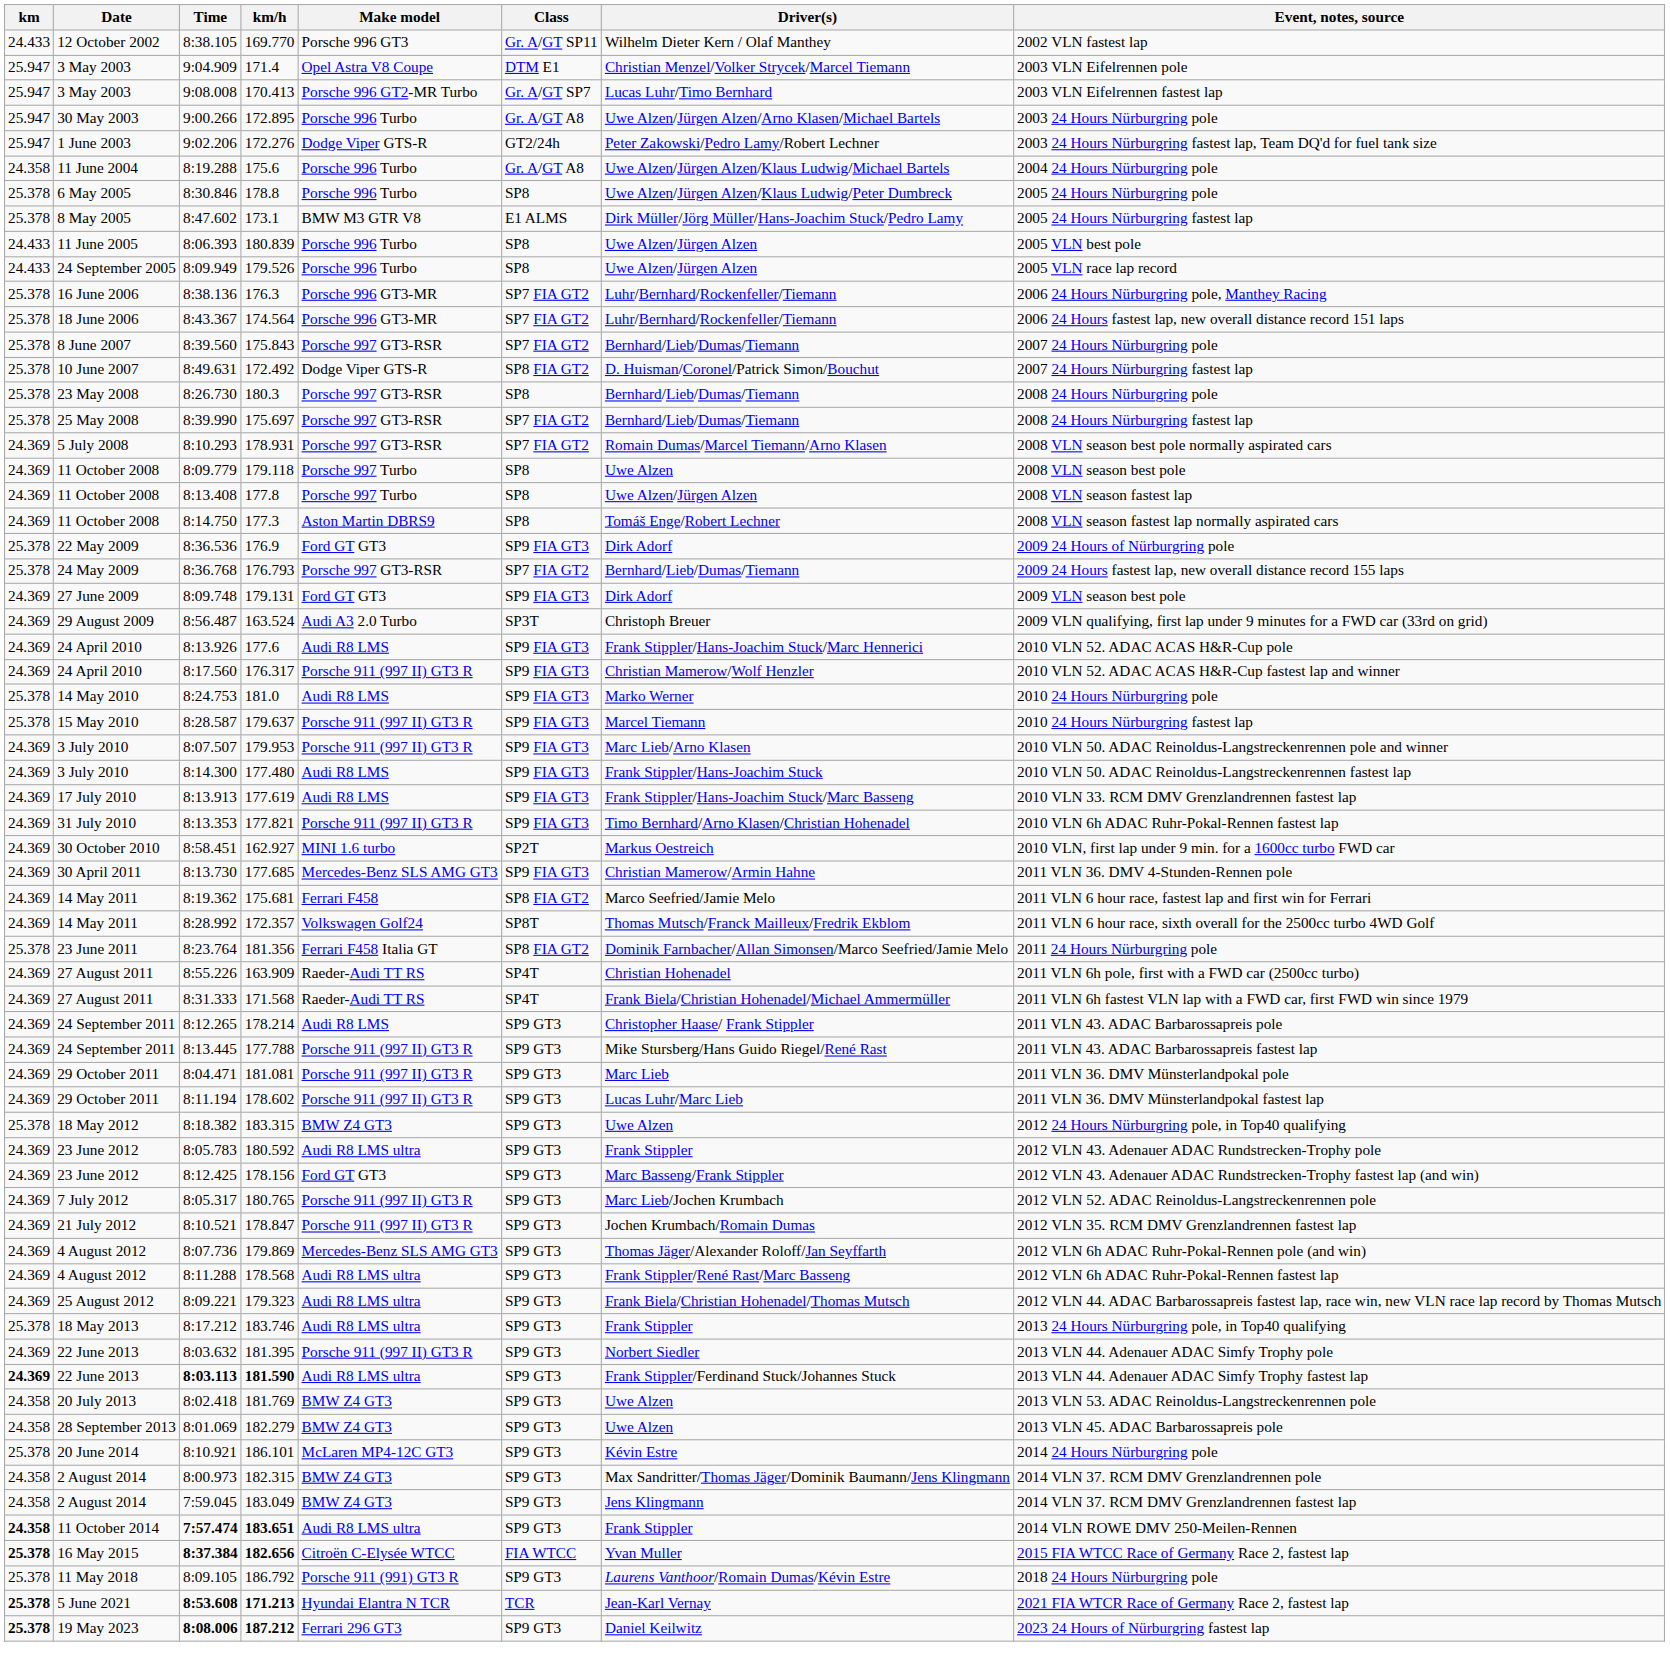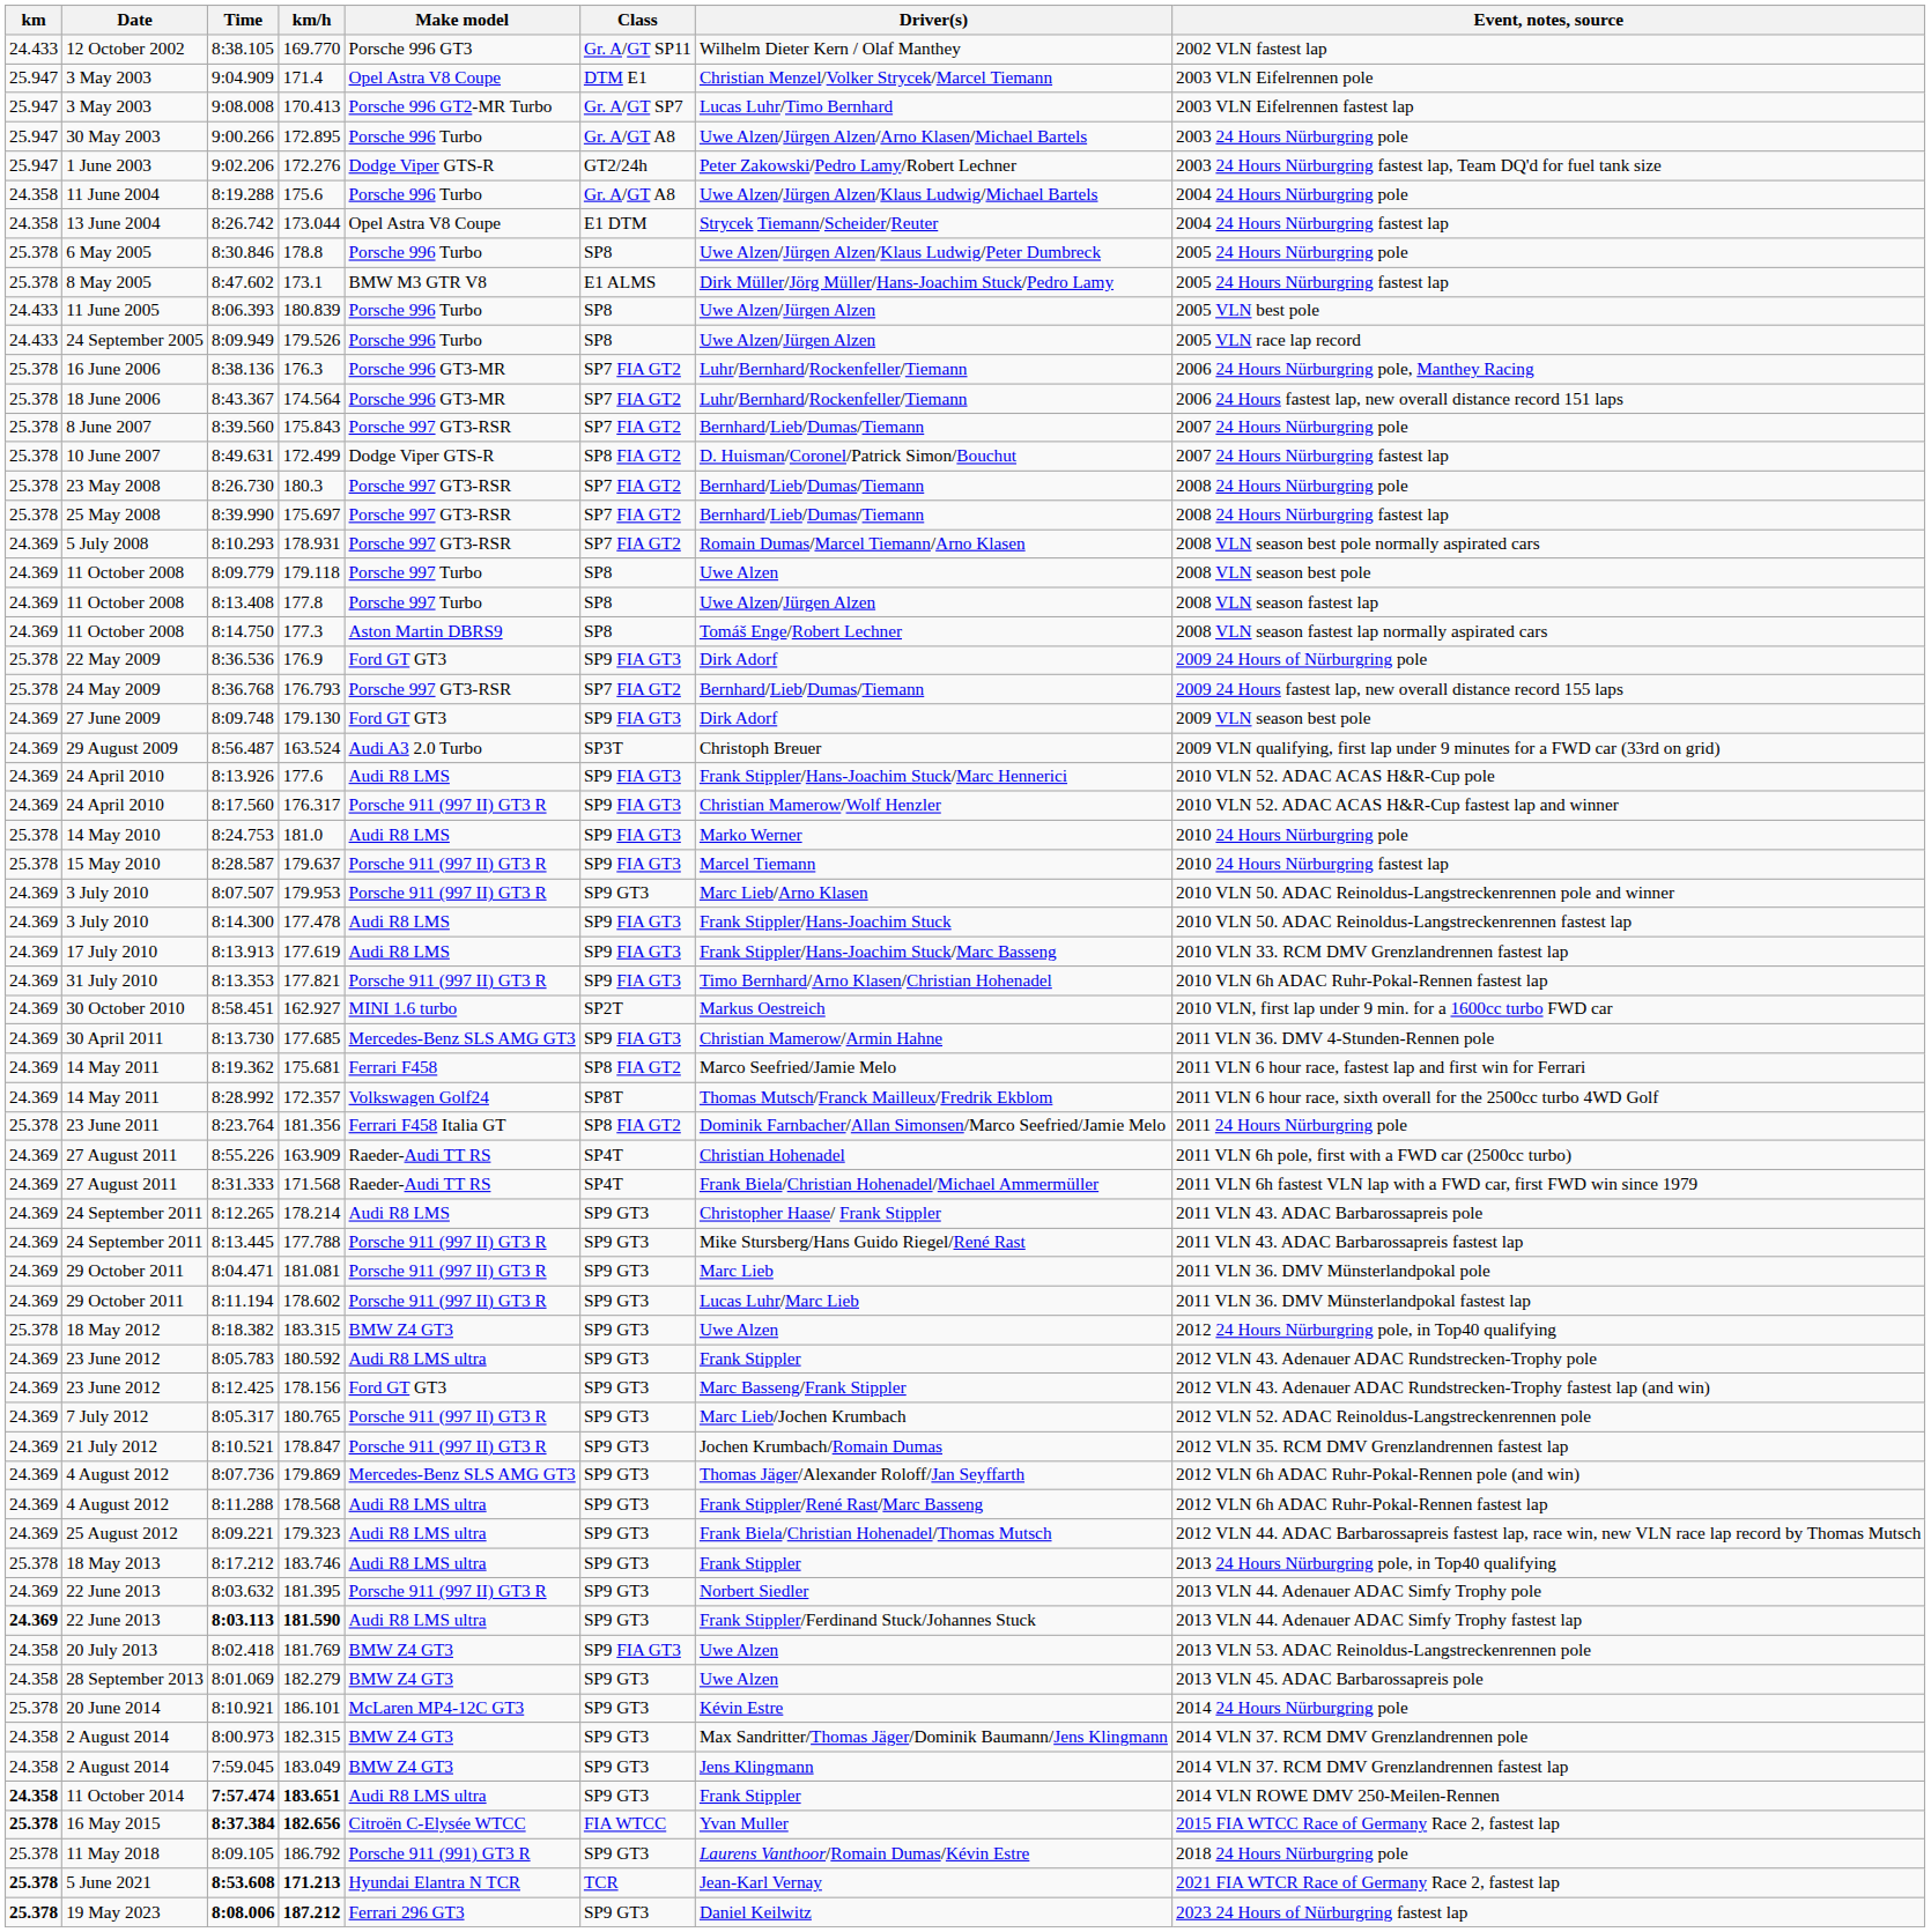+ row: 24.358 | 13 June 2004 | 8:26.742 | 173.044 | Opel Astra V8 Coupe | E1 DTM | Strycek Tiemann/Scheider/Reuter | 2004 24 Hours Nürburgring fastest lap
8:49.631 | km/h: 172.492 -> 172.499
8:26.730 | Class: SP8 -> SP7 FIA GT2
8:09.748 | km/h: 179.131 -> 179.130
8:07.507 | Class: SP9 FIA GT3 -> SP9 GT3
8:14.300 | km/h: 177.480 -> 177.478
8:02.418 | Class: SP9 GT3 -> SP9 FIA GT3
